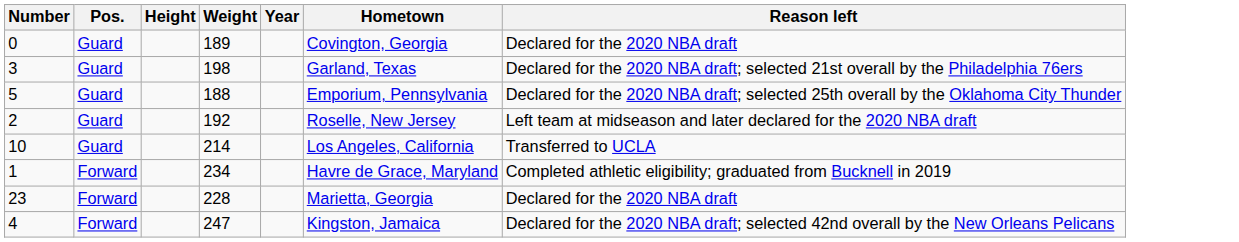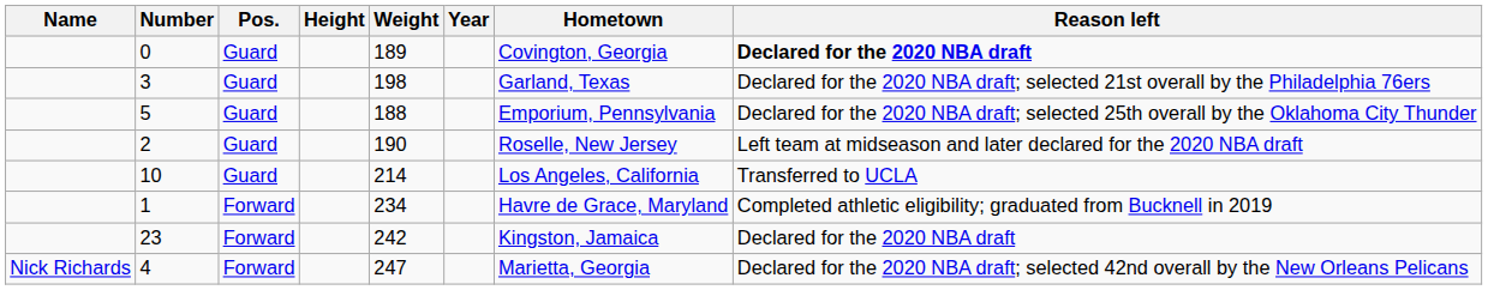+ column: Name | Nick Richards
0 | Reason left: normal -> bold
2 | Weight: 192 -> 190
23 | Weight: 228 -> 242
23 | Hometown: Marietta, Georgia -> Kingston, Jamaica
4 | Hometown: Kingston, Jamaica -> Marietta, Georgia
